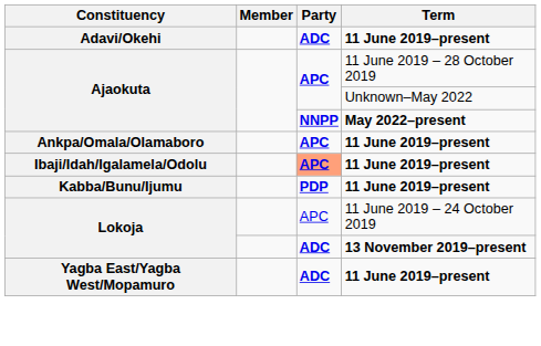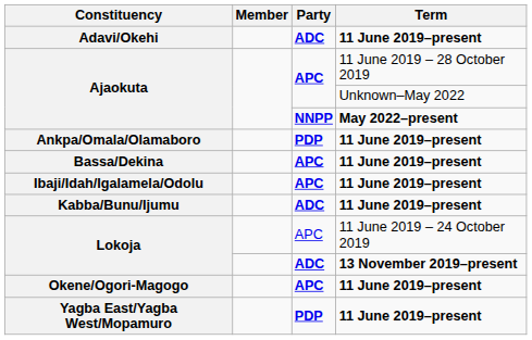Ankpa/Omala/Olamaboro | Party: APC -> PDP
+ row: Bassa/Dekina | APC | 11 June 2019–present
Ibaji/Idah/Igalamela/Odolu | Party: lightsalmon background -> no background
Kabba/Bunu/Ijumu | Party: PDP -> ADC
+ row: Okene/Ogori-Magogo | APC | 11 June 2019–present
Yagba East/Yagba West/Mopamuro | Party: ADC -> PDP
